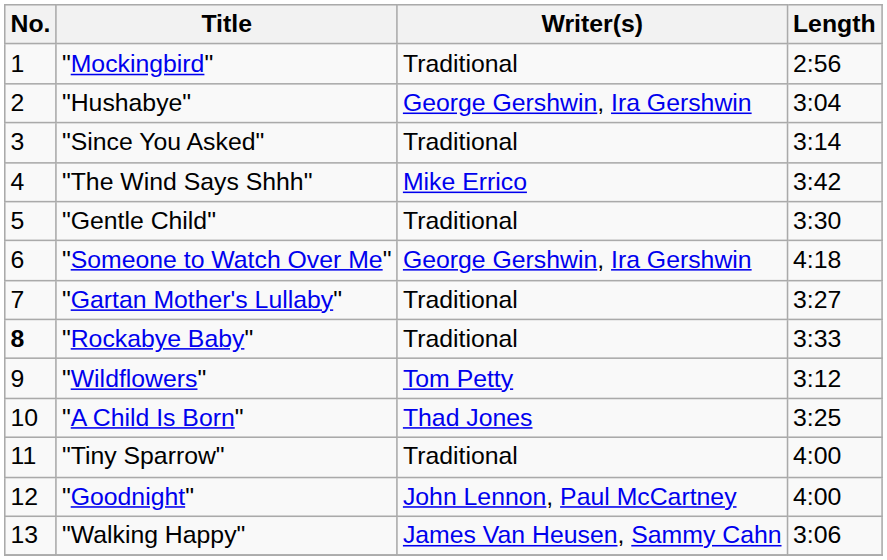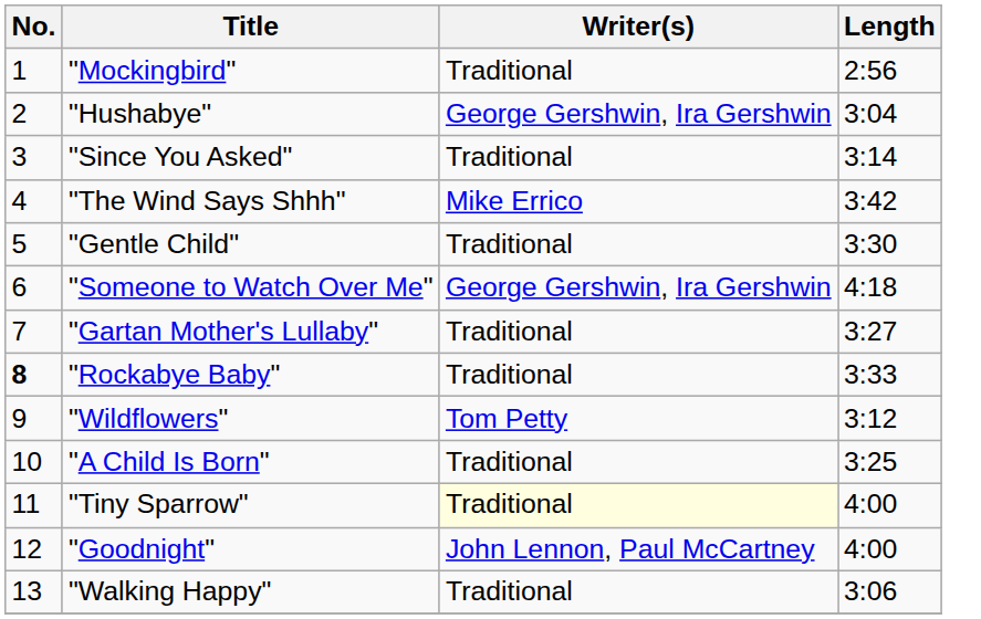"A Child Is Born" | Writer(s): Thad Jones -> Traditional
"Tiny Sparrow" | Writer(s): no background -> lightyellow background
"Walking Happy" | Writer(s): James Van Heusen, Sammy Cahn -> Traditional
